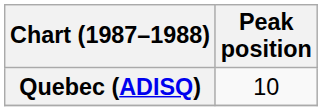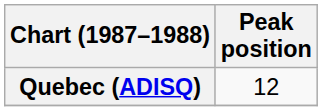Quebec (ADISQ) | Peak position: 10 -> 12
